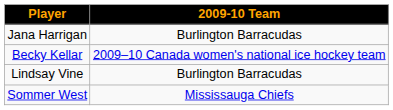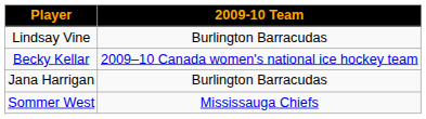rows swapped: Jana Harrigan <-> Lindsay Vine
